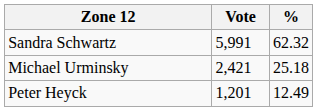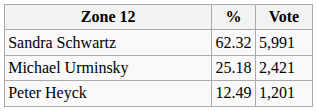columns swapped: Vote <-> %
